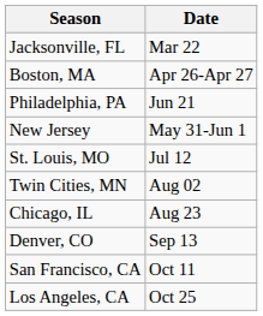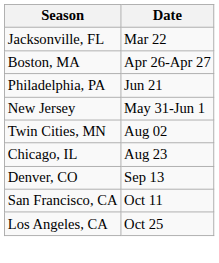- row: St. Louis, MO | Jul 12
